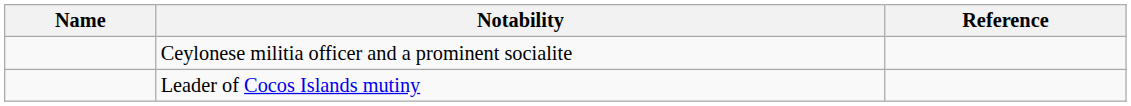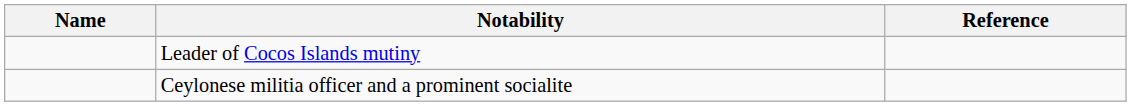rows swapped: Leader of Cocos Islands mutiny <-> Ceylonese militia officer and a prominent socialite
